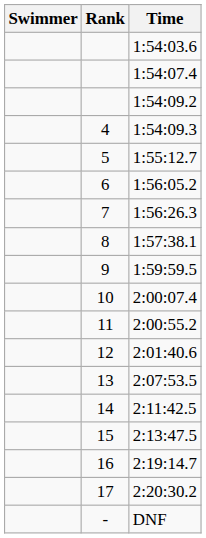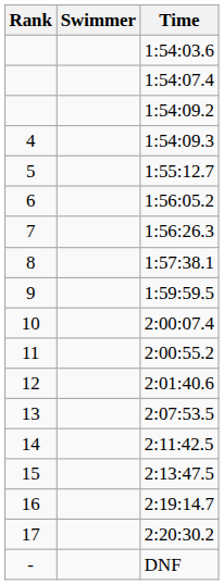columns swapped: Rank <-> Swimmer
